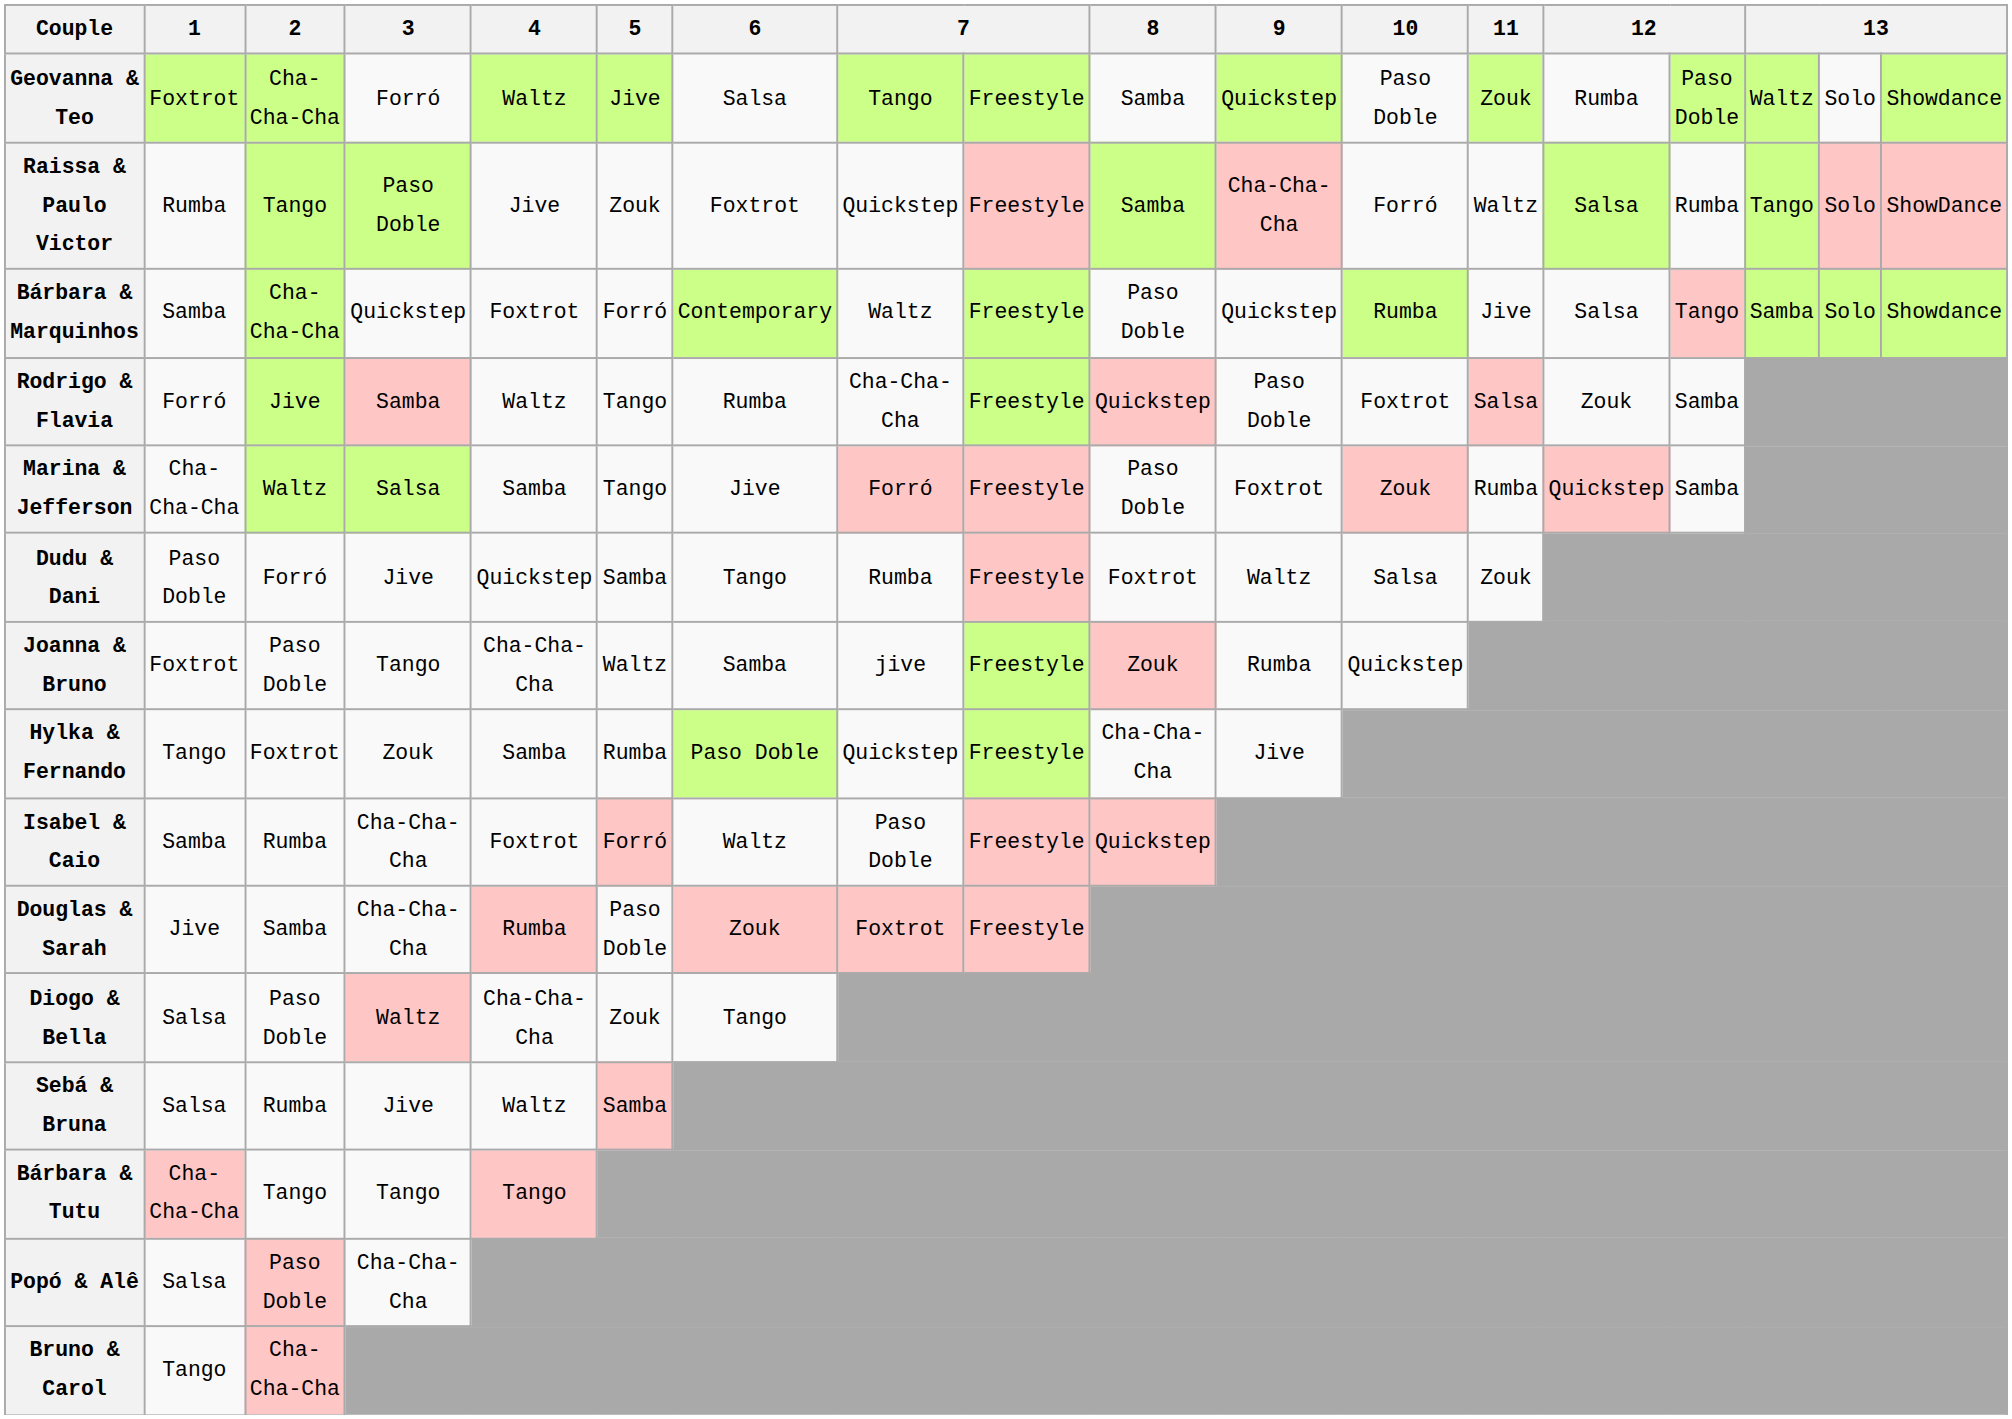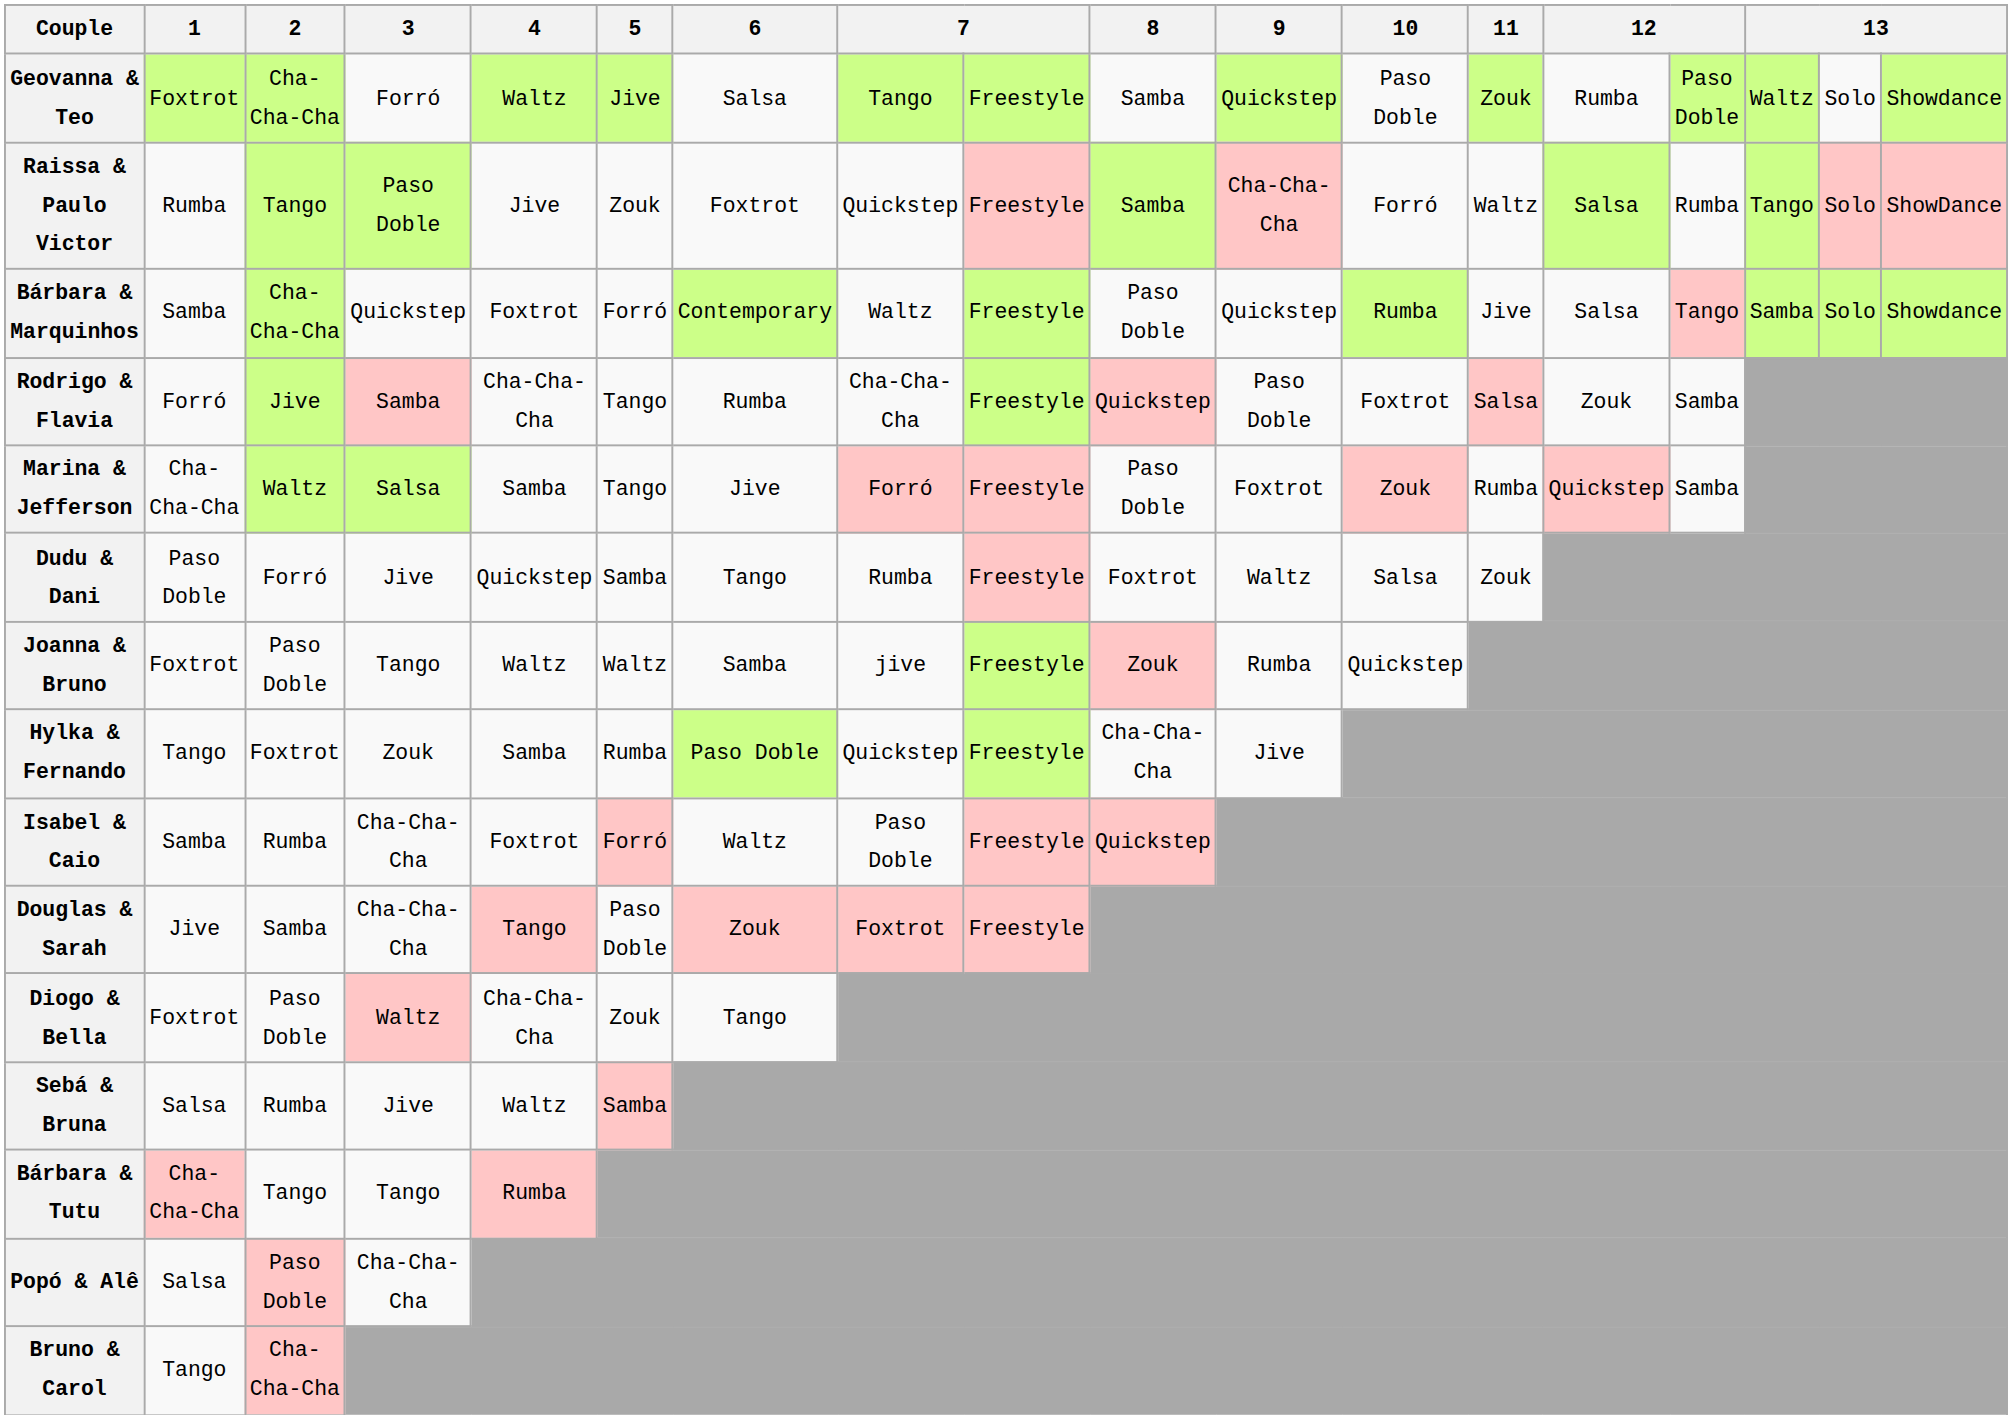Rodrigo & Flavia | 4: Waltz -> Cha-Cha-Cha
Joanna & Bruno | 4: Cha-Cha-Cha -> Waltz
Douglas & Sarah | 4: Rumba -> Tango
Diogo & Bella | 1: Salsa -> Foxtrot
Bárbara & Tutu | 4: Tango -> Rumba
